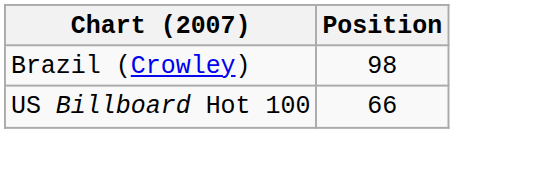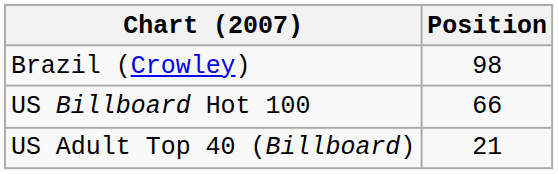+ row: US Adult Top 40 (Billboard) | 21
